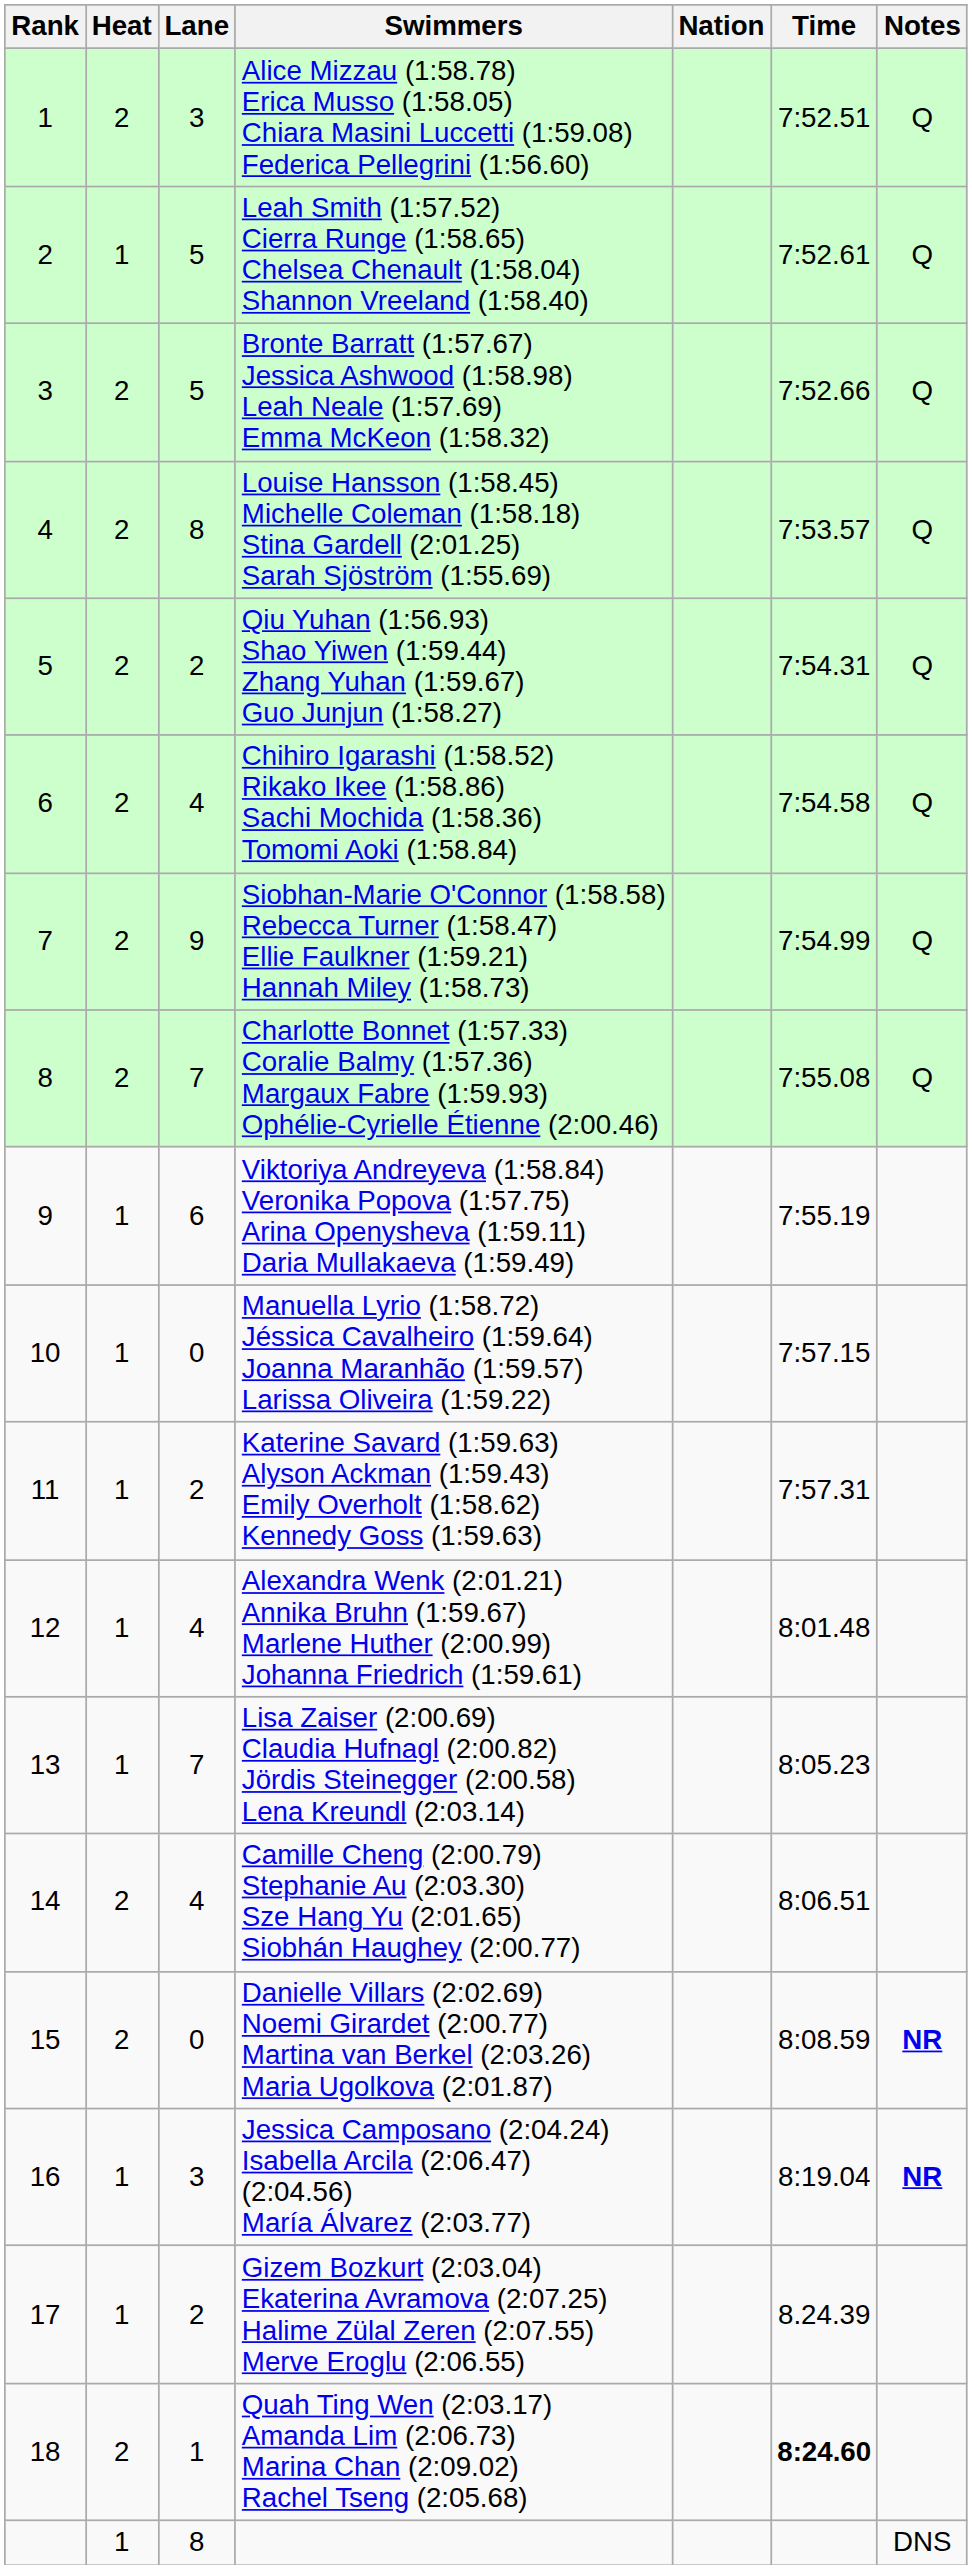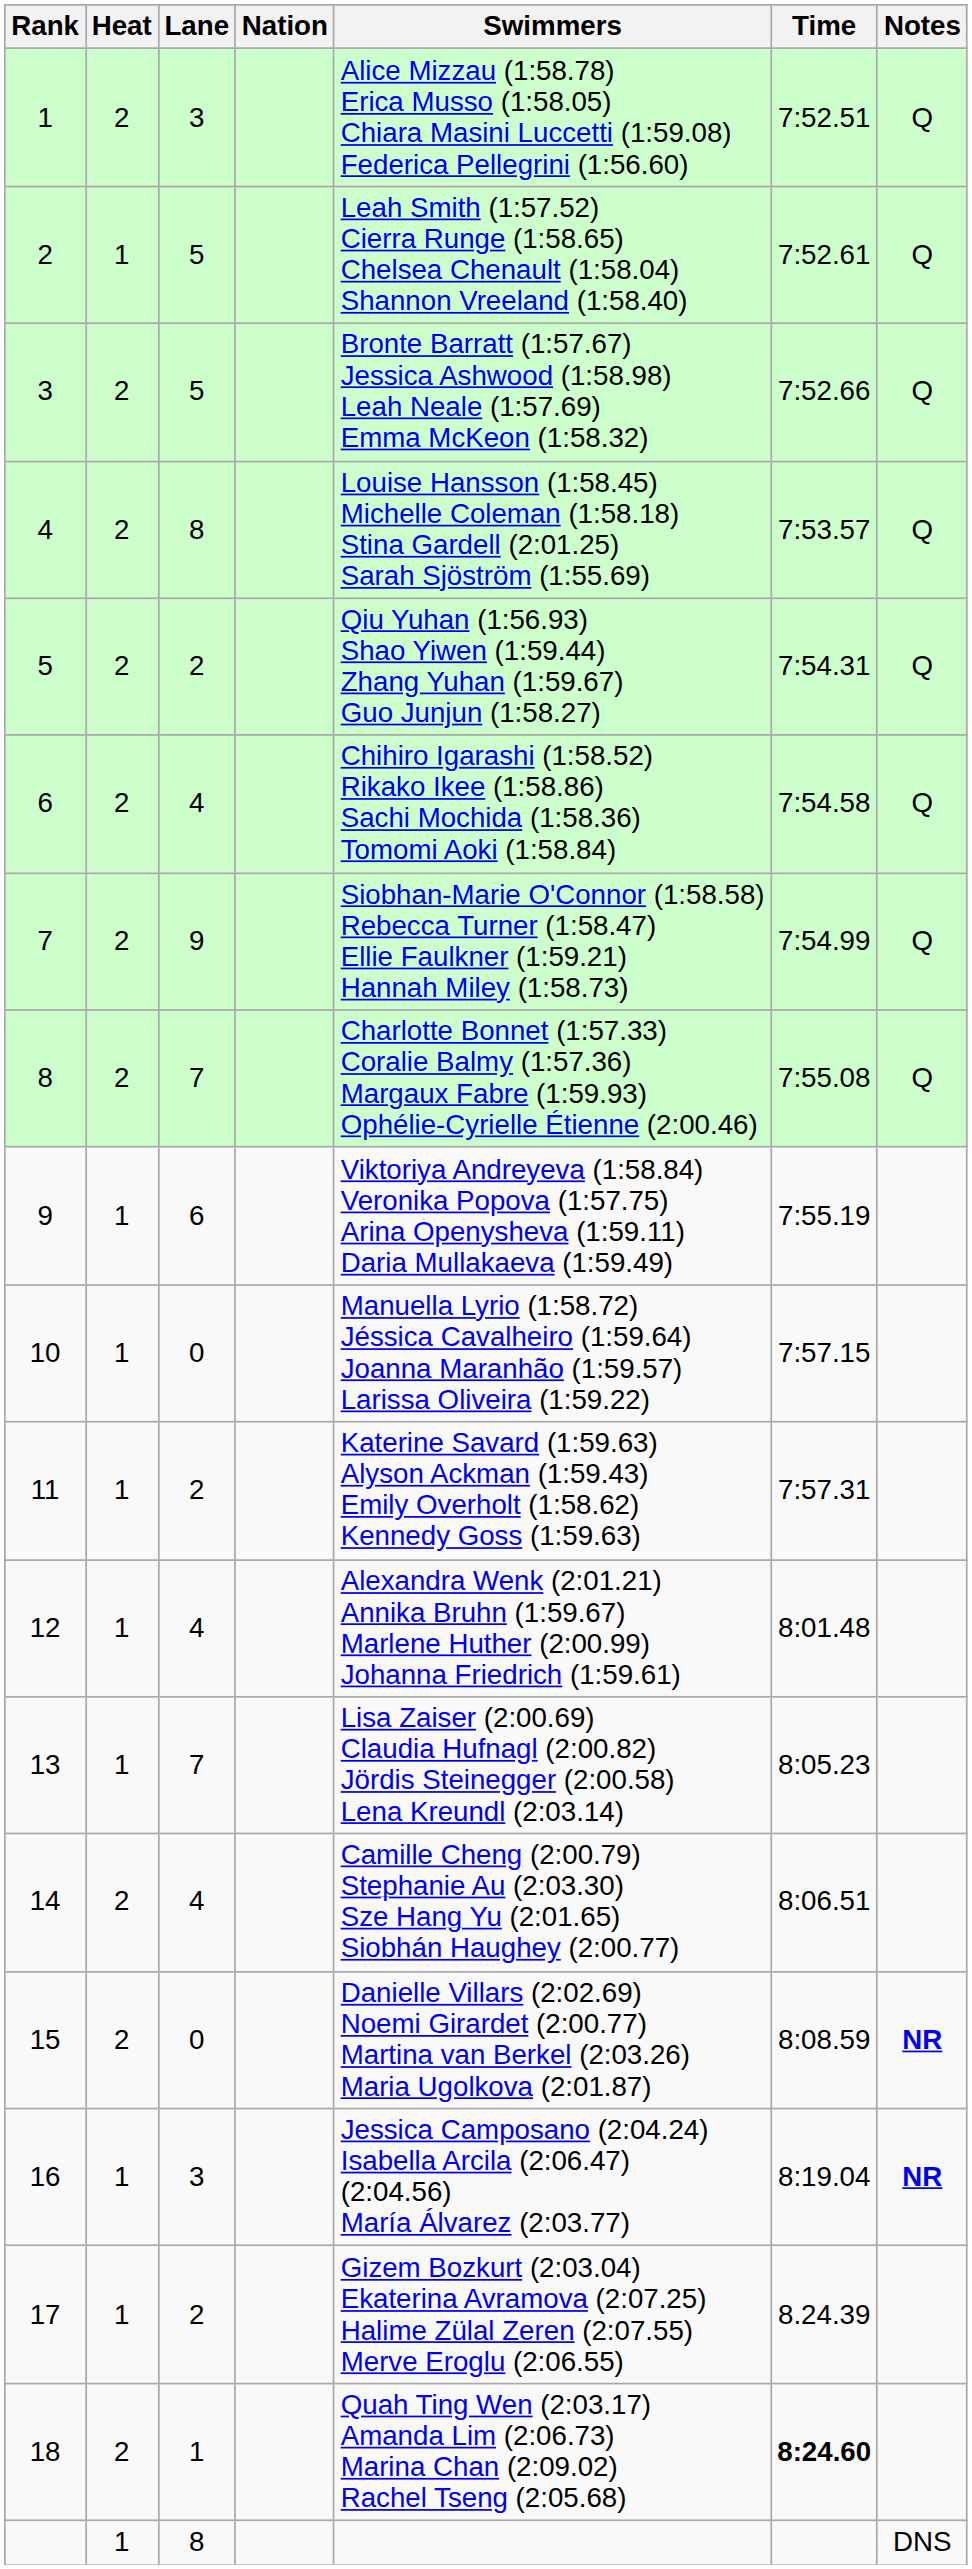columns swapped: Nation <-> Swimmers
